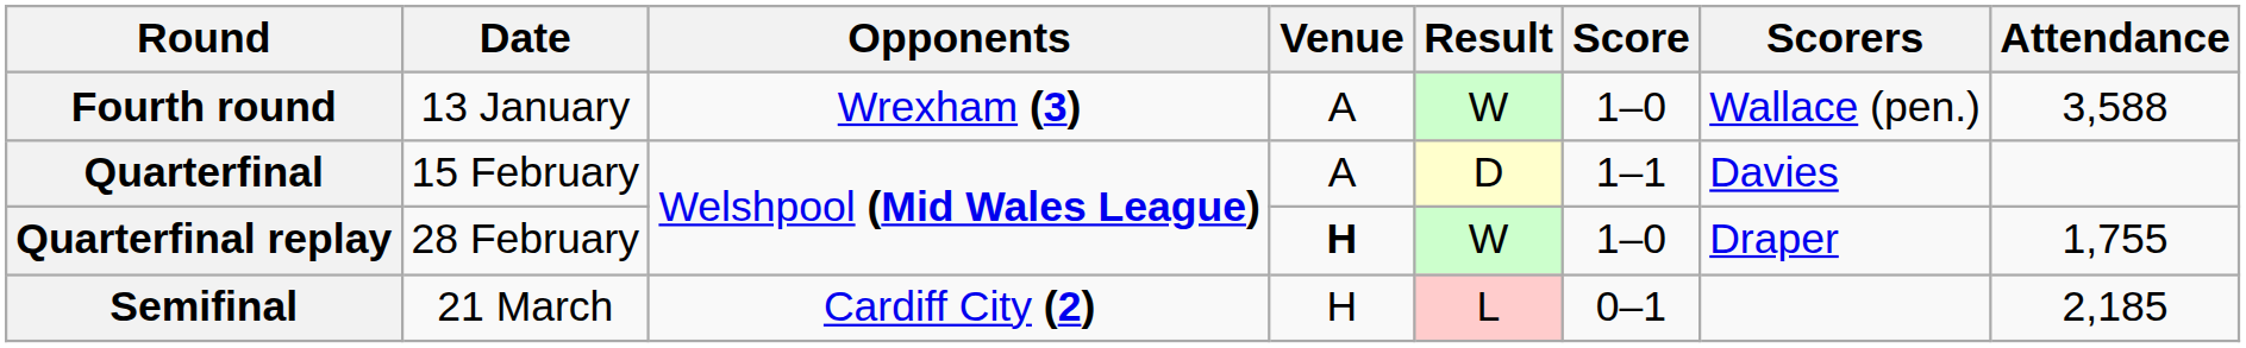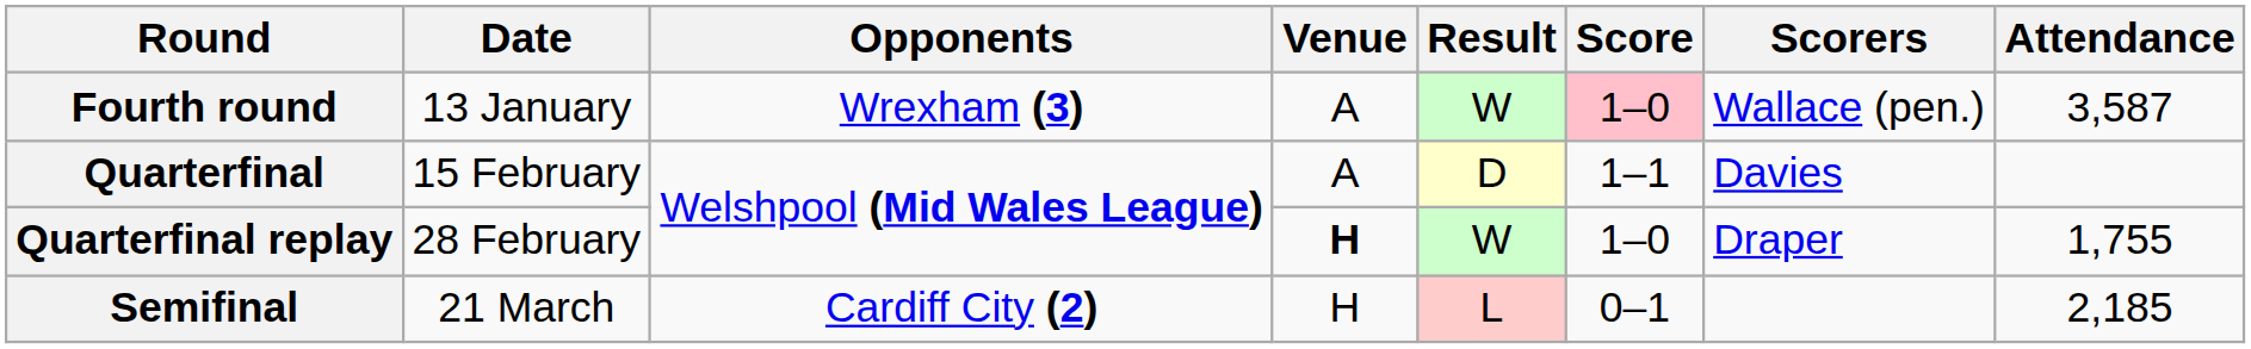Fourth round | Score: no background -> pink background
Fourth round | Attendance: 3,588 -> 3,587
